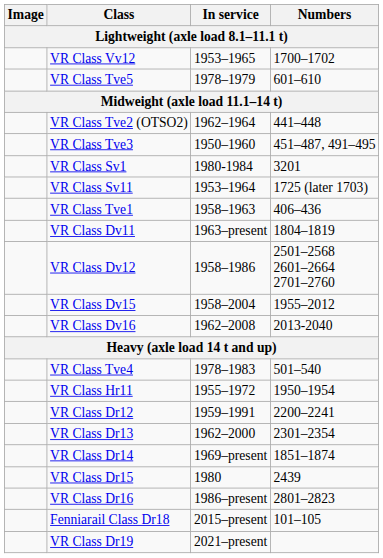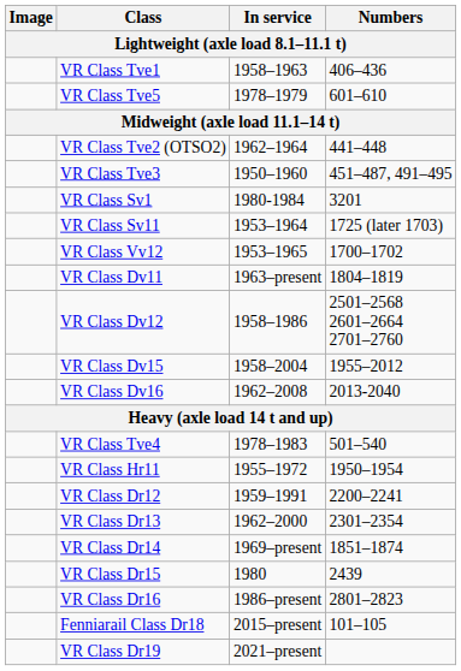rows swapped: VR Class Tve1 <-> VR Class Vv12
